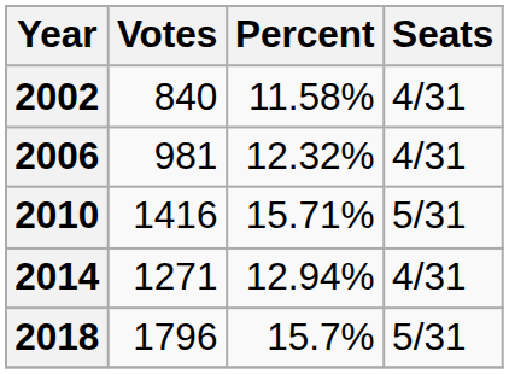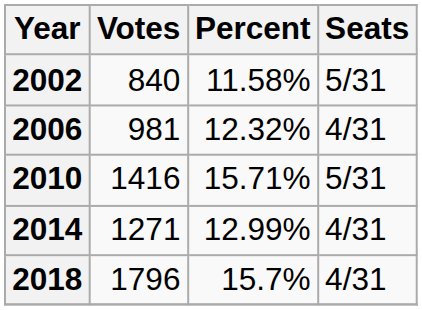2002 | Seats: 4/31 -> 5/31
2014 | Percent: 12.94% -> 12.99%
2018 | Seats: 5/31 -> 4/31
